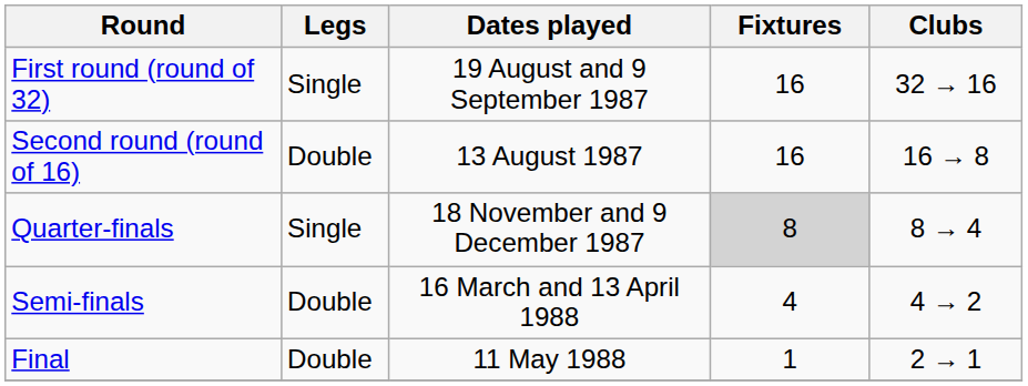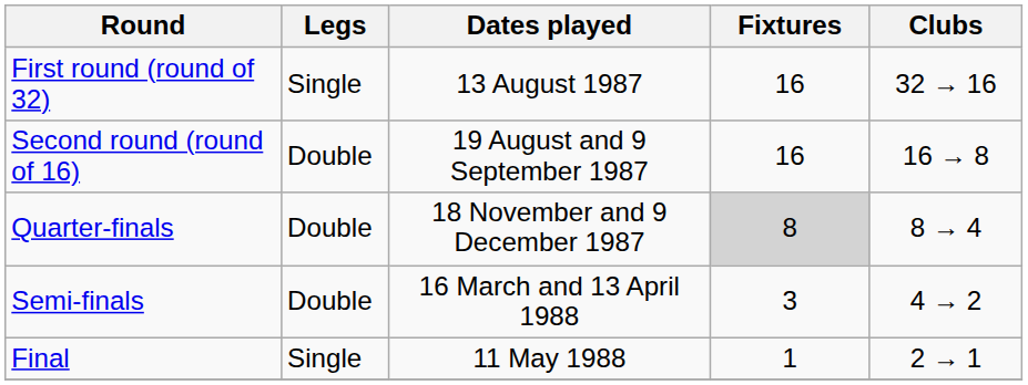First round (round of 32) | Dates played: 19 August and 9 September 1987 -> 13 August 1987
Second round (round of 16) | Dates played: 13 August 1987 -> 19 August and 9 September 1987
Quarter-finals | Legs: Single -> Double
Semi-finals | Fixtures: 4 -> 3
Final | Legs: Double -> Single
